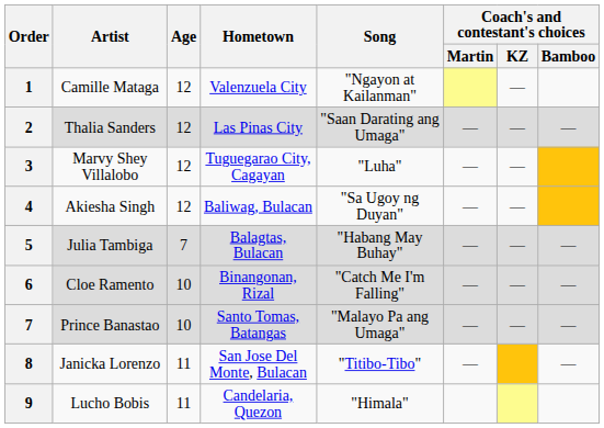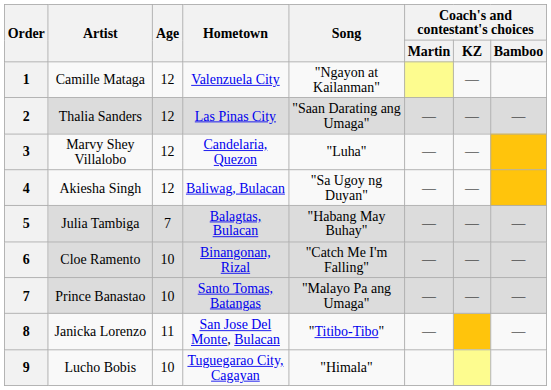Marvy Shey Villalobo | Hometown: Tuguegarao City, Cagayan -> Candelaria, Quezon
Lucho Bobis | Age: 11 -> 10
Lucho Bobis | Hometown: Candelaria, Quezon -> Tuguegarao City, Cagayan
